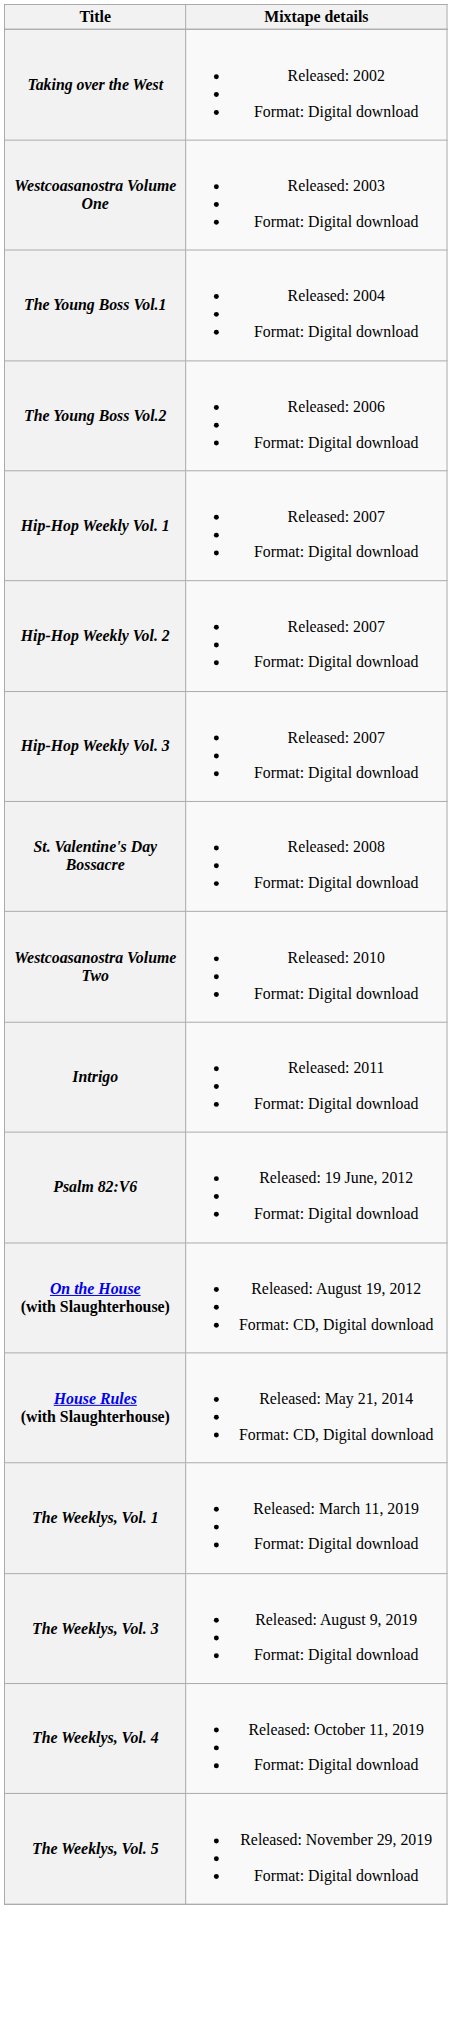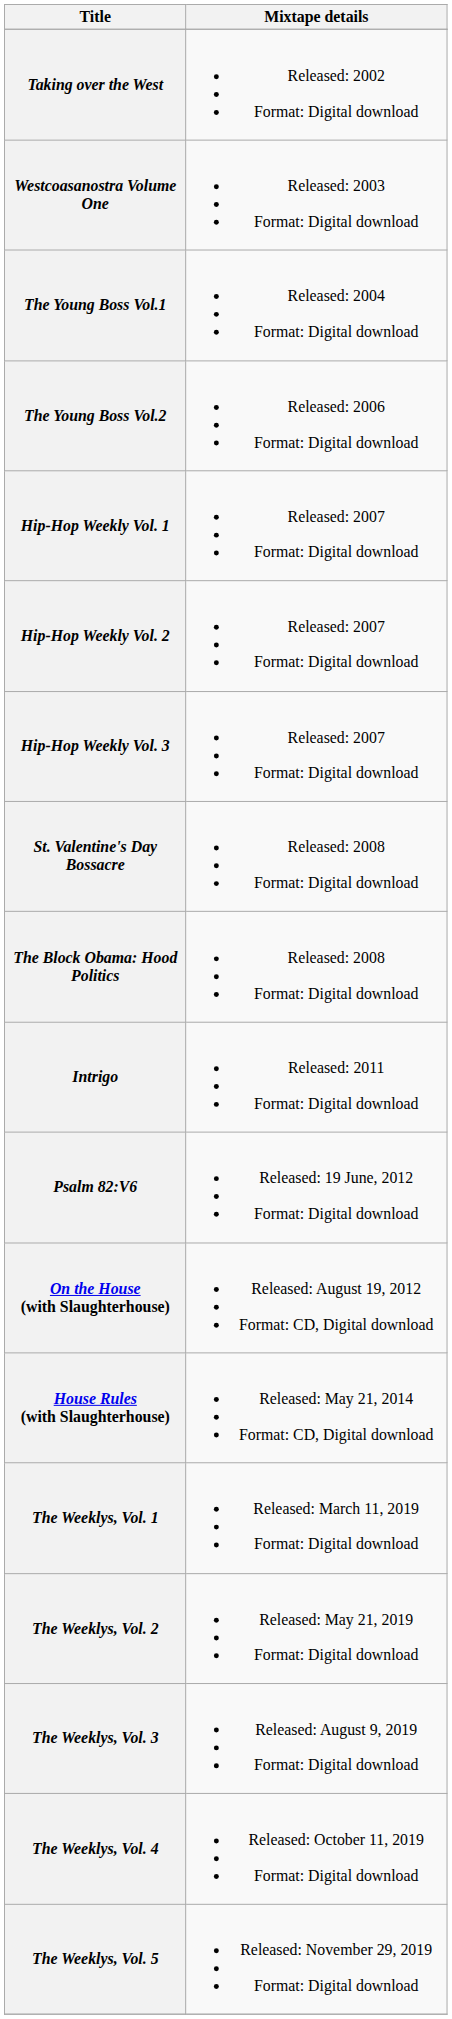+ row: The Block Obama: Hood Politics | Released: 2008 Format: Digital download
- row: Westcoasanostra Volume Two | Released: 2010 Format: Digital download
+ row: The Weeklys, Vol. 2 | Released: May 21, 2019 Format: Digital download
